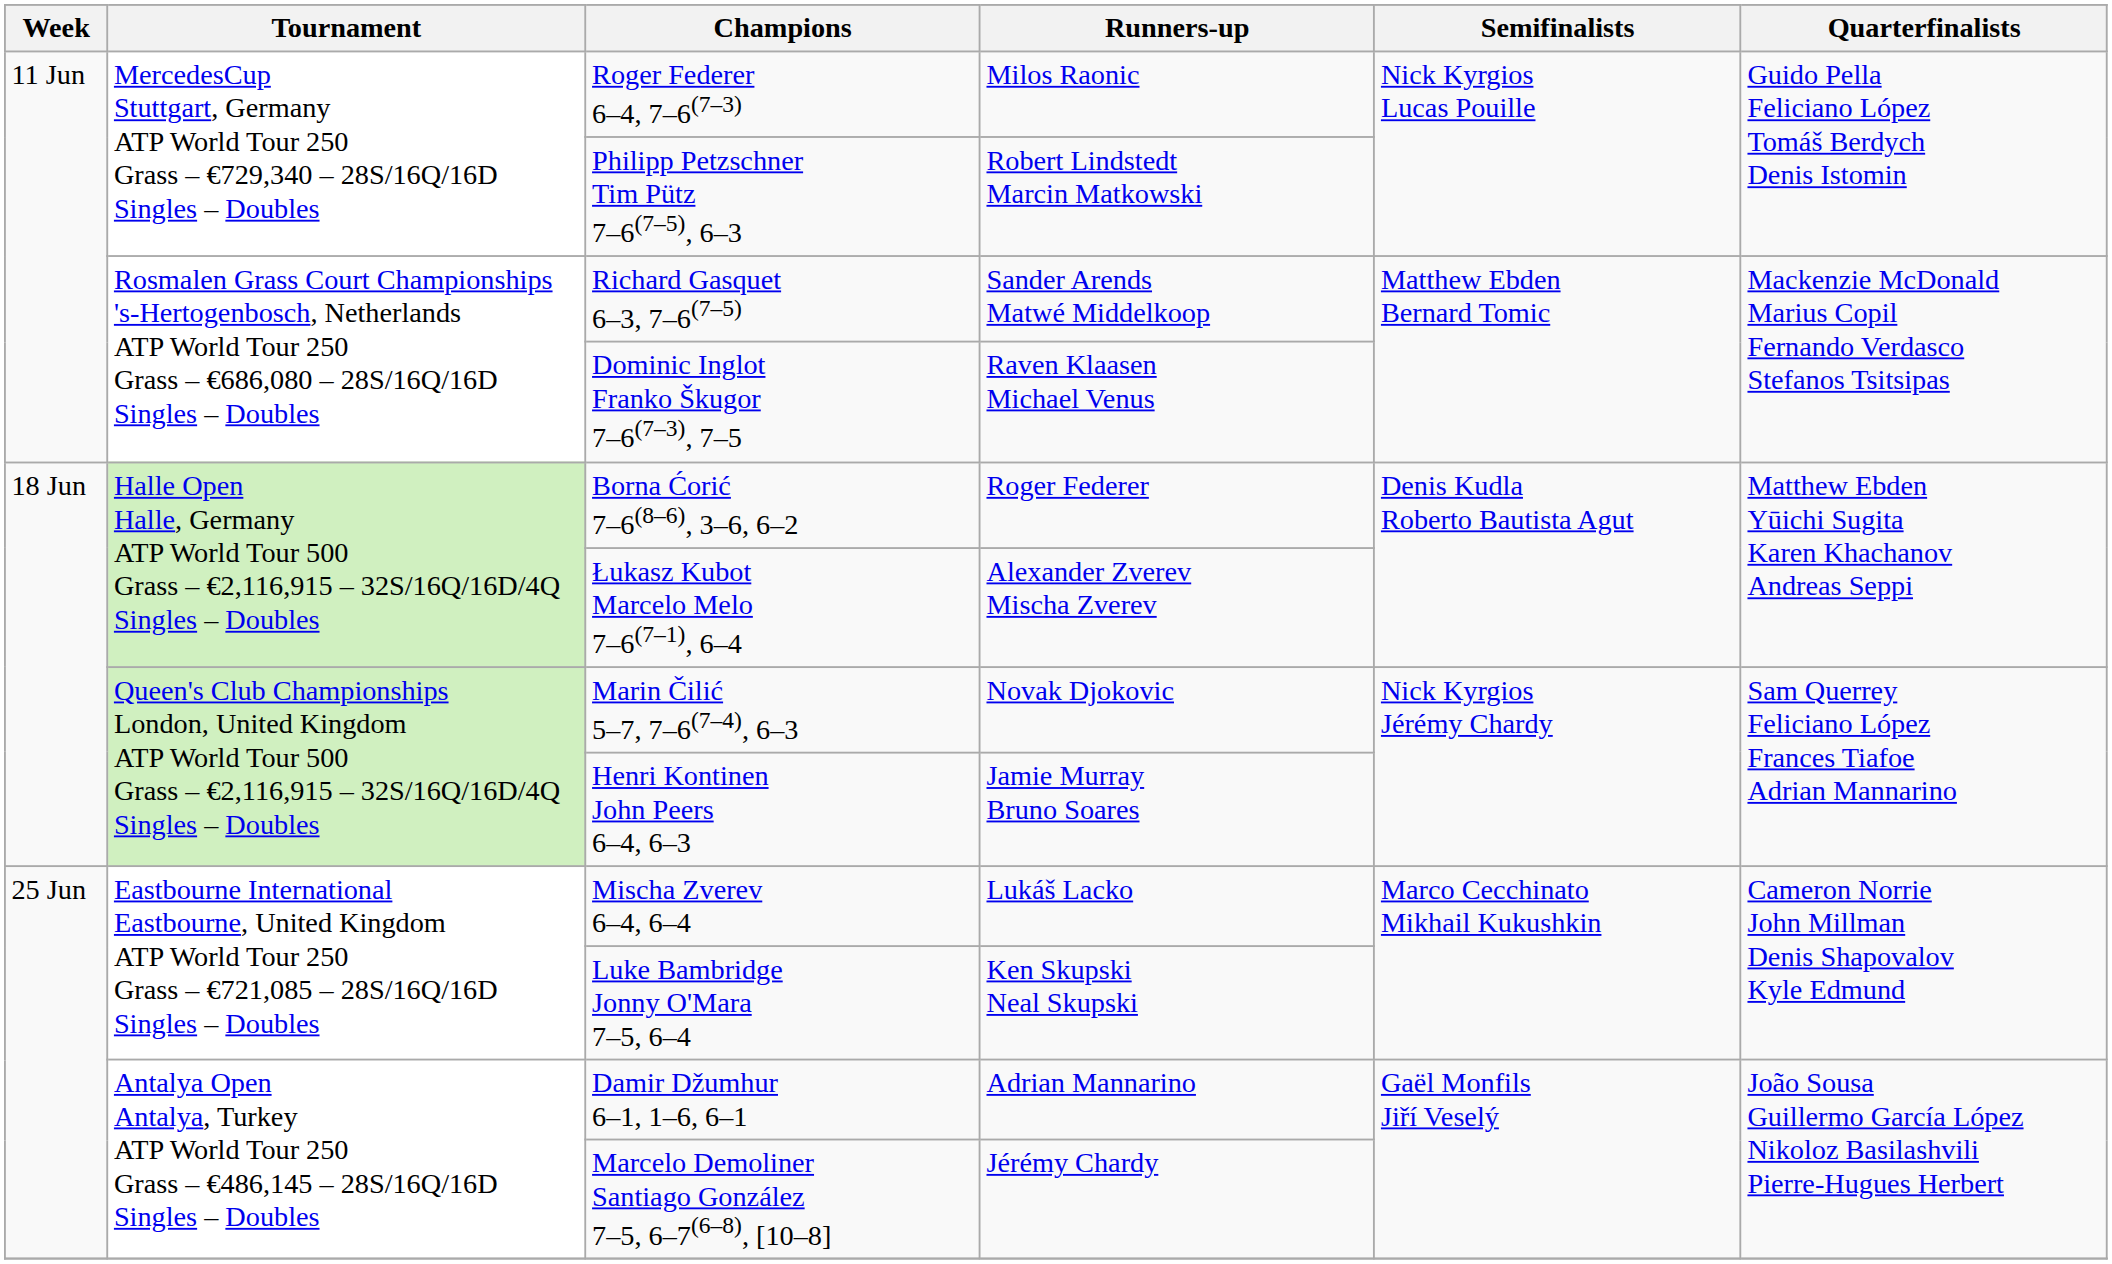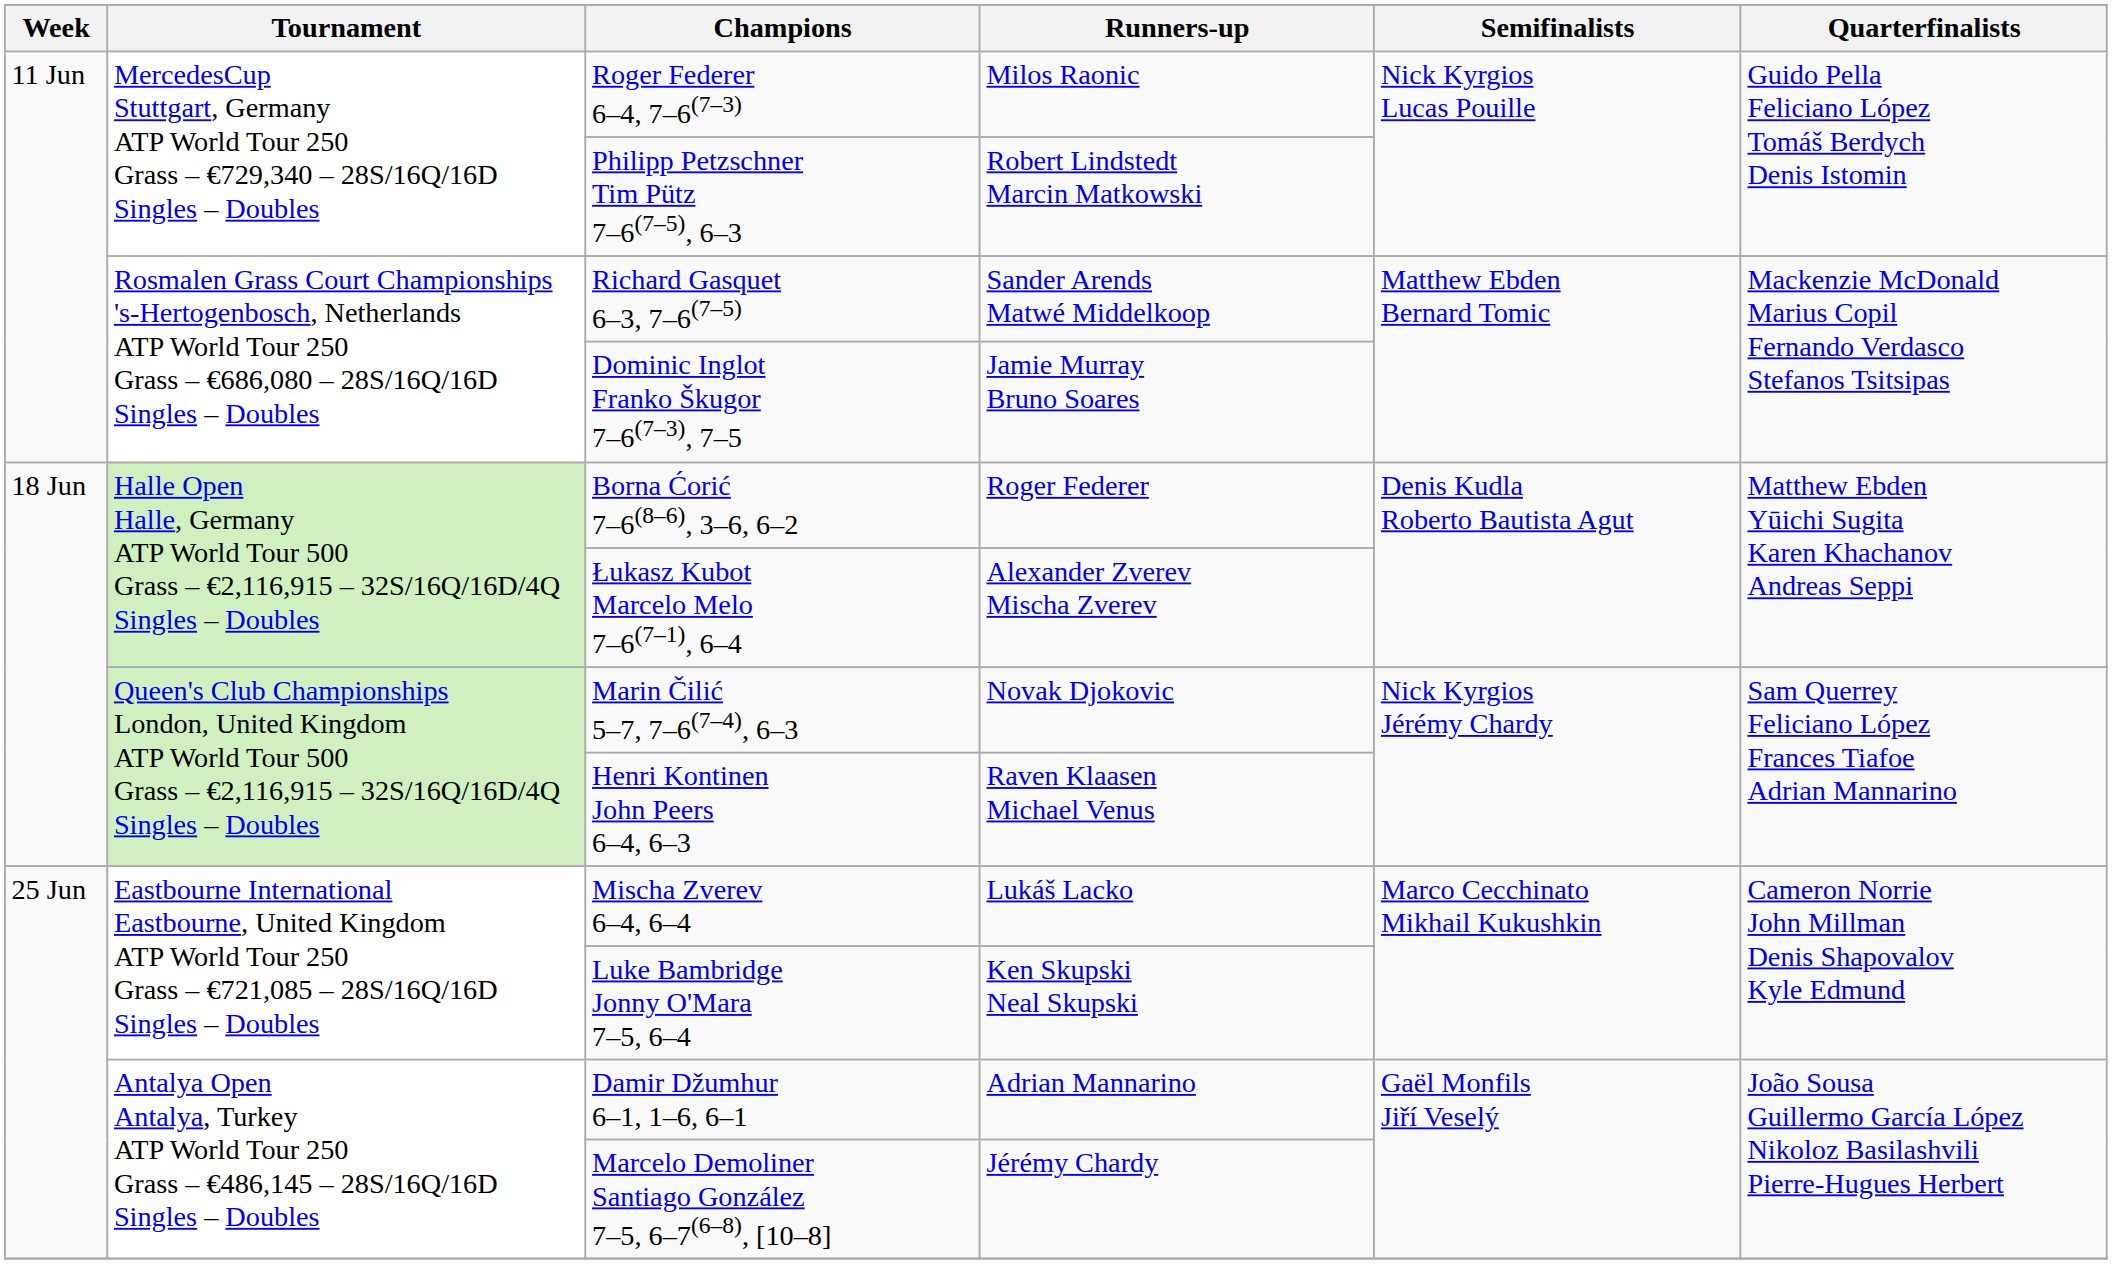Dominic Inglot Franko Škugor 7–6(7–3), 7–5 | Runners-up: Raven Klaasen Michael Venus -> Jamie Murray Bruno Soares
Henri Kontinen John Peers 6–4, 6–3 | Runners-up: Jamie Murray Bruno Soares -> Raven Klaasen Michael Venus
